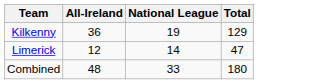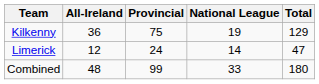+ column: Provincial | 75 | 24 | 99
